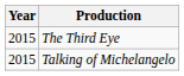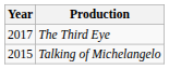The Third Eye | Year: 2015 -> 2017
